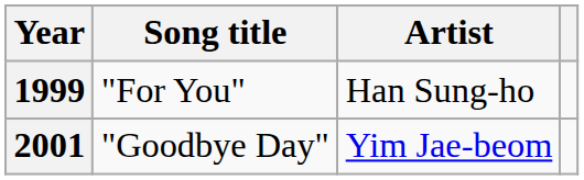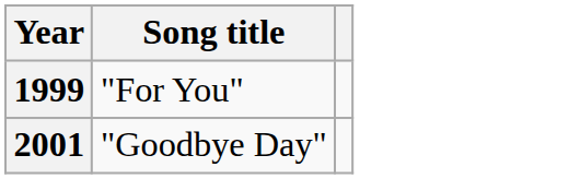- column: Artist | Han Sung-ho | Yim Jae-beom
